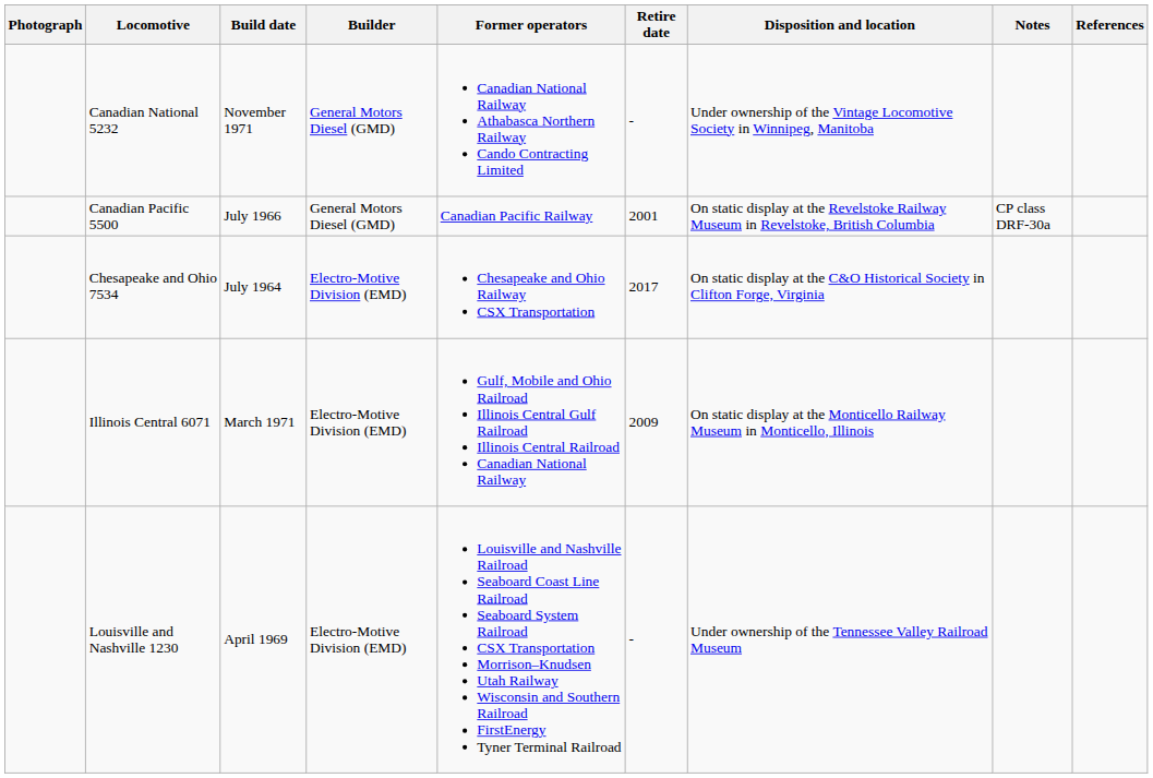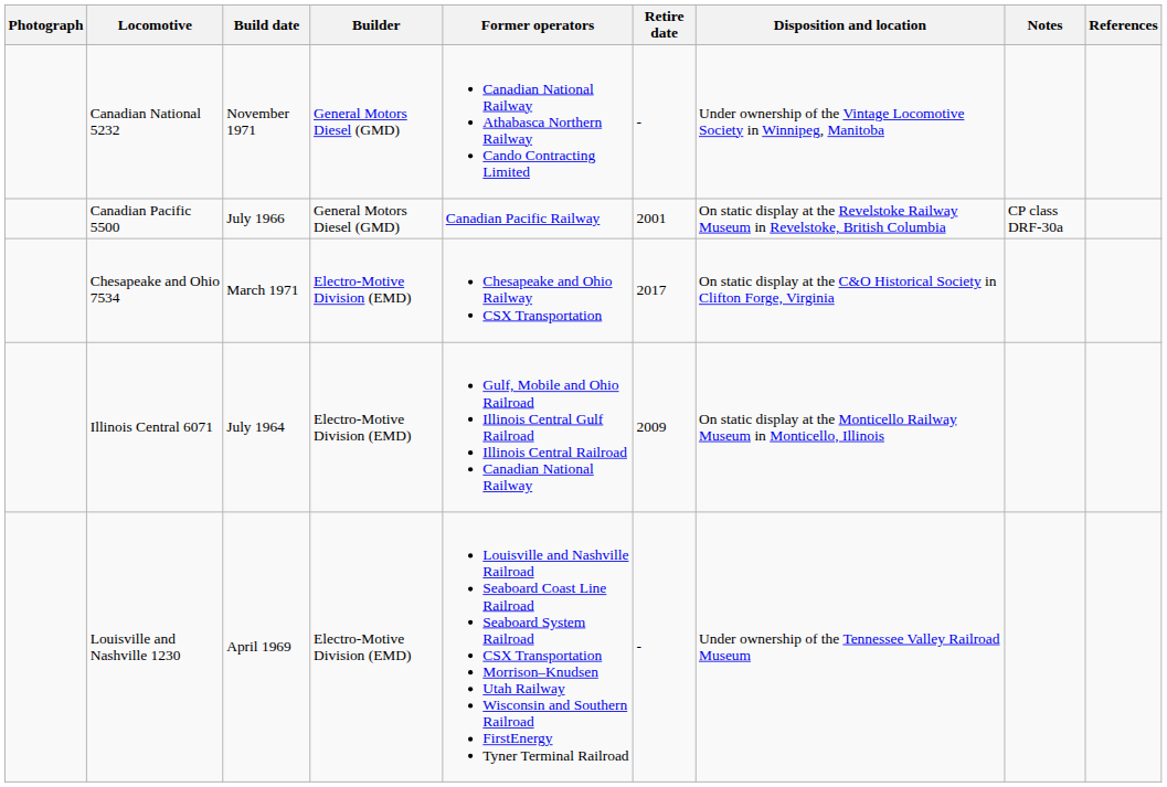Chesapeake and Ohio 7534 | Build date: July 1964 -> March 1971
Illinois Central 6071 | Build date: March 1971 -> July 1964
